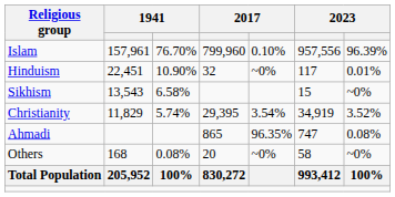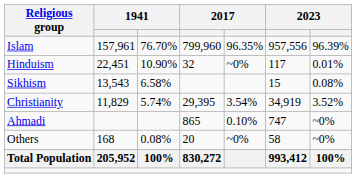Islam | column 5: 0.10% -> 96.35%
Sikhism | column 7: ~0% -> 0.08%
Ahmadi | column 5: 96.35% -> 0.10%
Ahmadi | column 7: 0.08% -> ~0%
